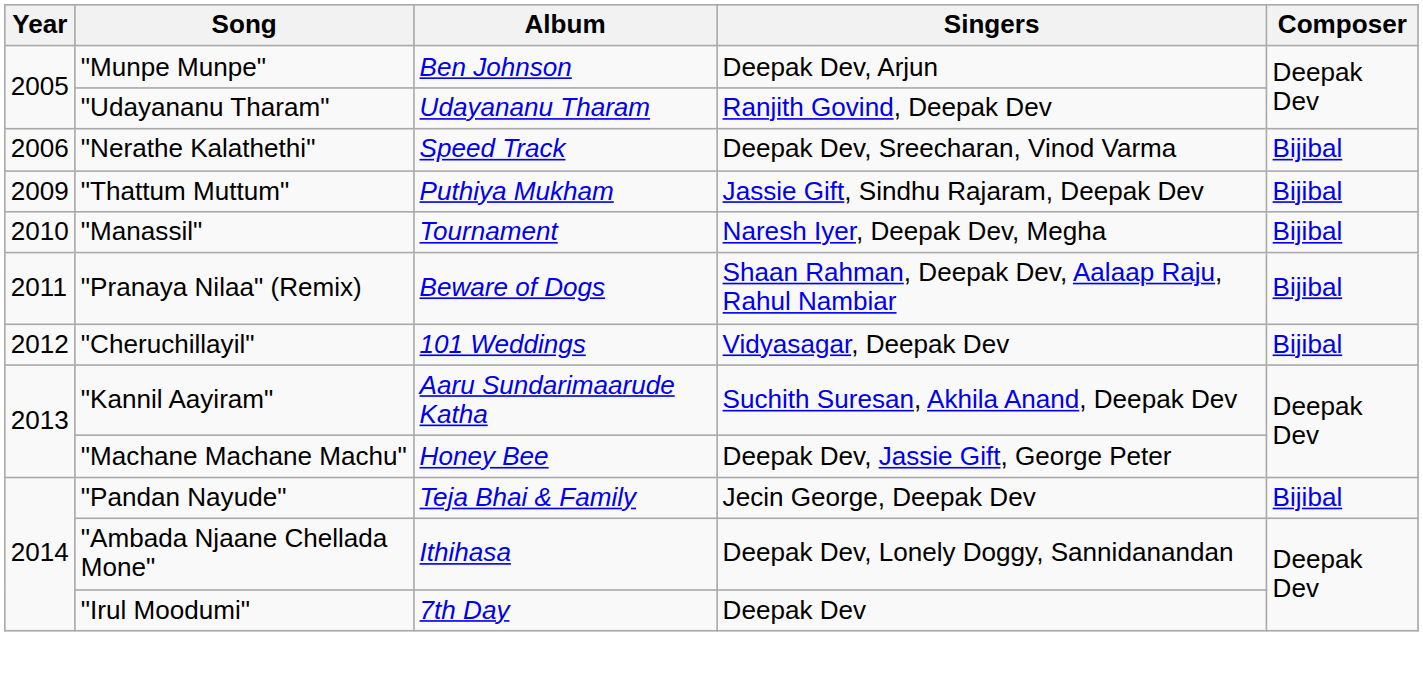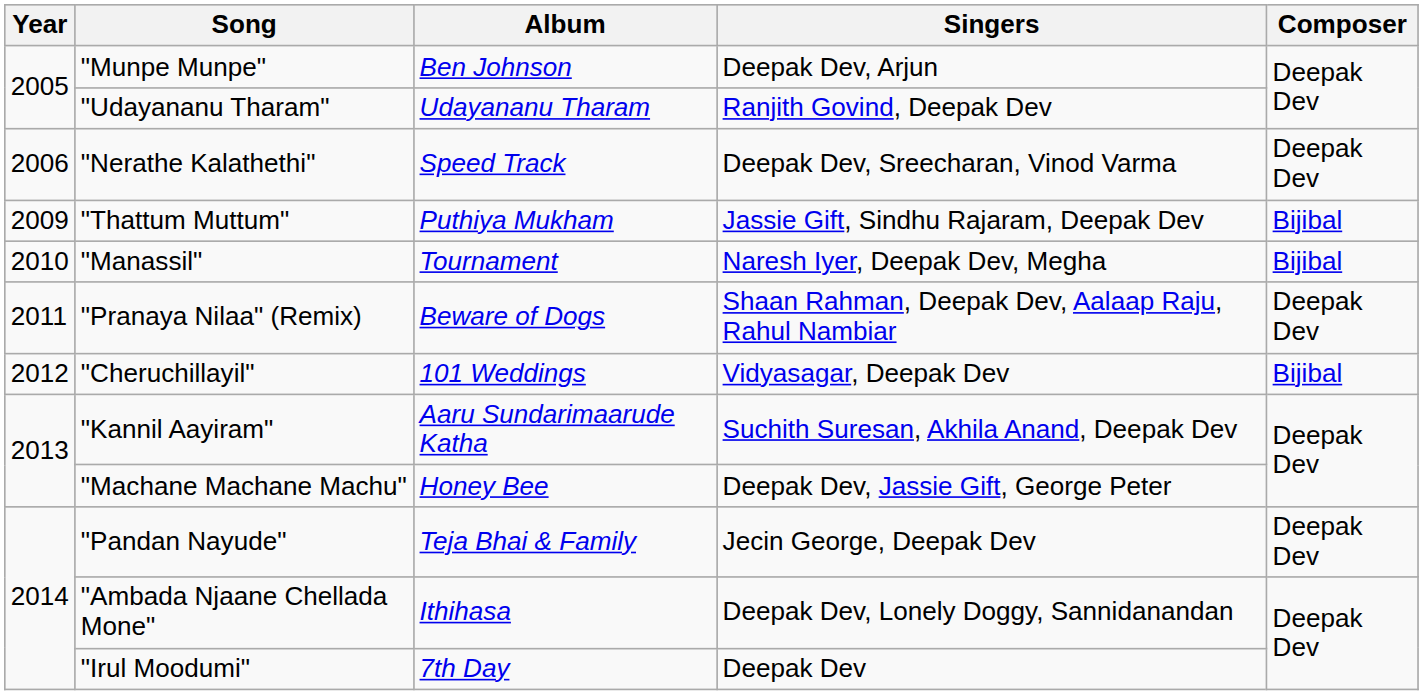"Nerathe Kalathethi" | Composer: Bijibal -> Deepak Dev
"Pranaya Nilaa" (Remix) | Composer: Bijibal -> Deepak Dev
"Pandan Nayude" | Composer: Bijibal -> Deepak Dev
